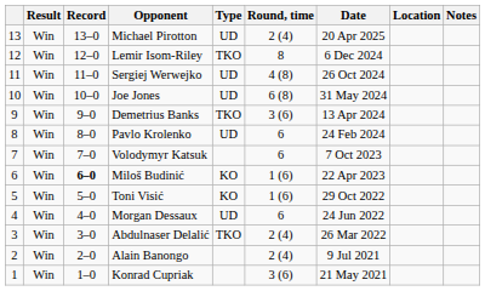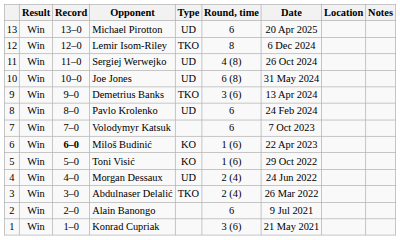Michael Pirotton | Round, time: 2 (4) -> 6
Morgan Dessaux | Round, time: 6 -> 2 (4)
Alain Banongo | Round, time: 2 (4) -> 6
